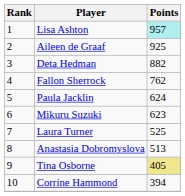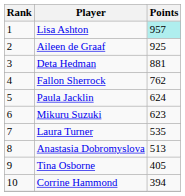Deta Hedman | Points: 882 -> 881
Laura Turner | Points: 525 -> 535
Tina Osborne | Points: khaki background -> no background
